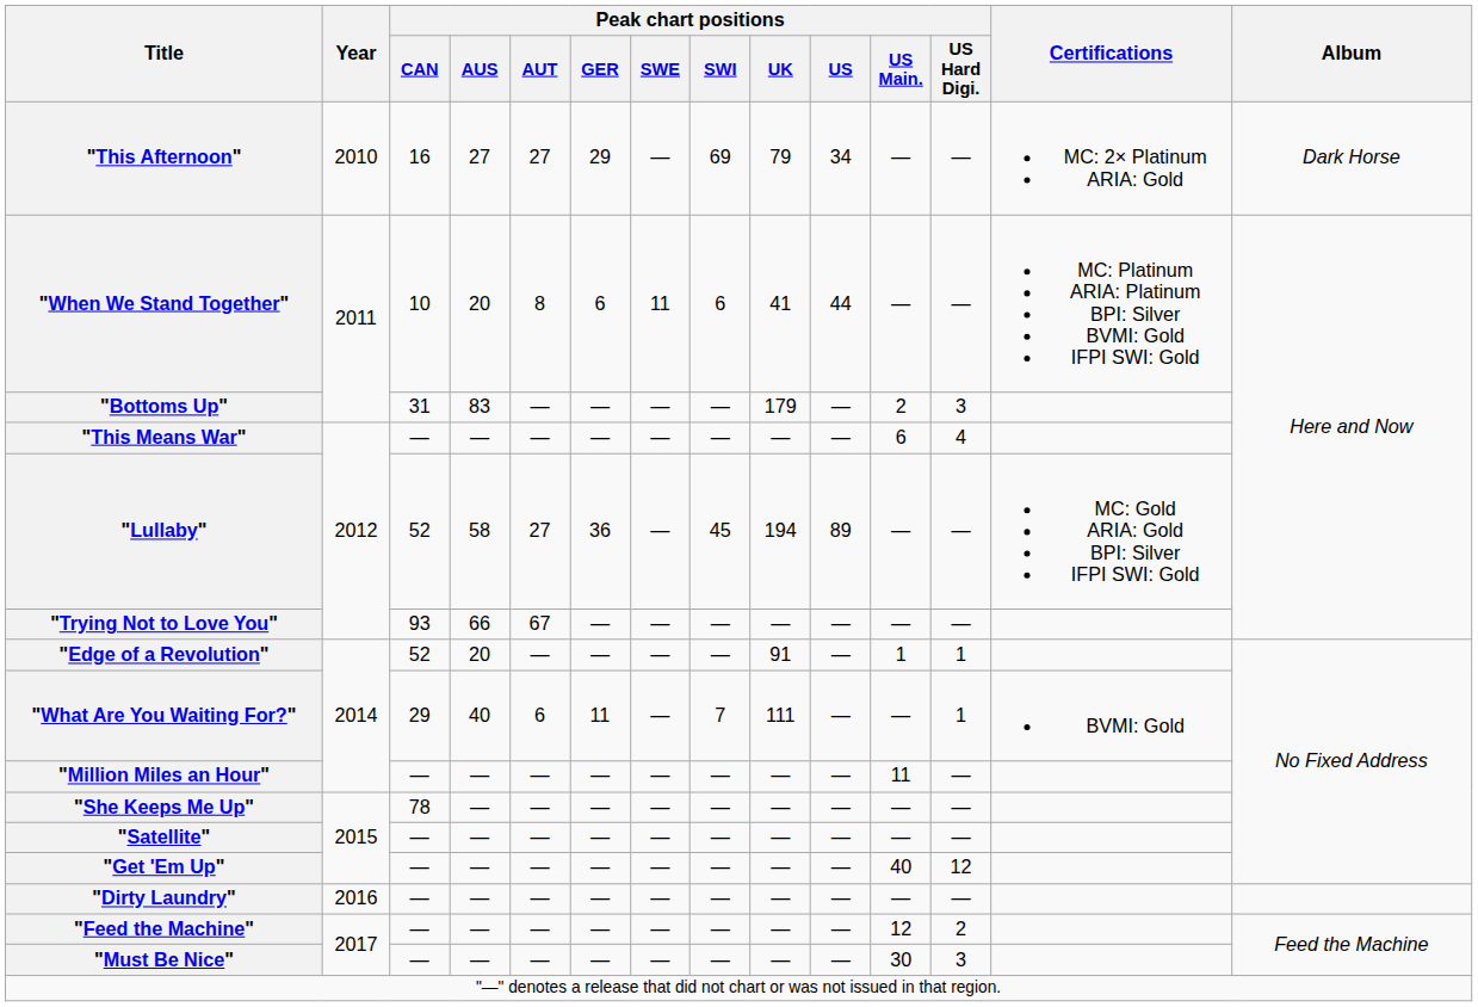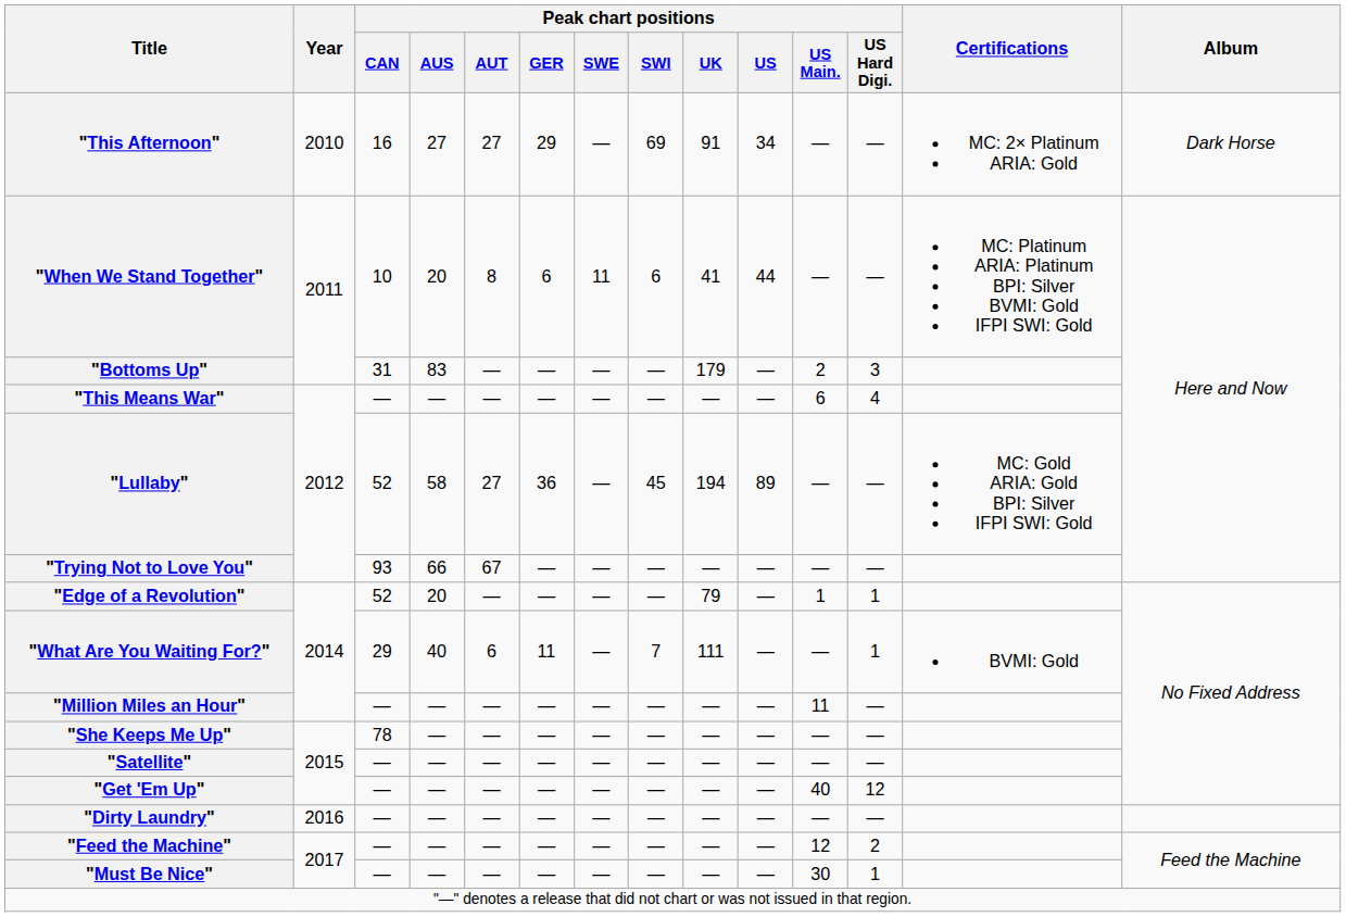"This Afternoon" | Peak chart positions / UK: 79 -> 91
"Edge of a Revolution" | Peak chart positions / UK: 91 -> 79
"Must Be Nice" | Peak chart positions / US Hard Digi.: 3 -> 1
